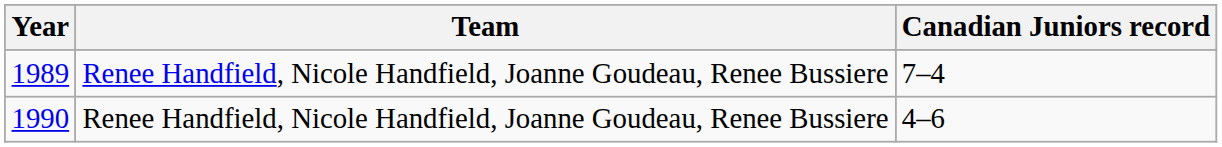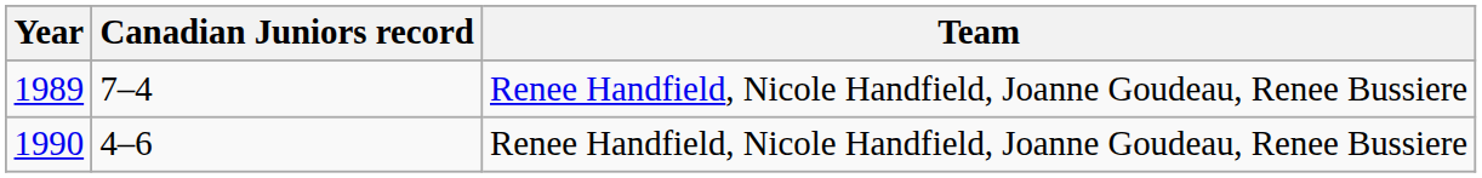columns swapped: Team <-> Canadian Juniors record
